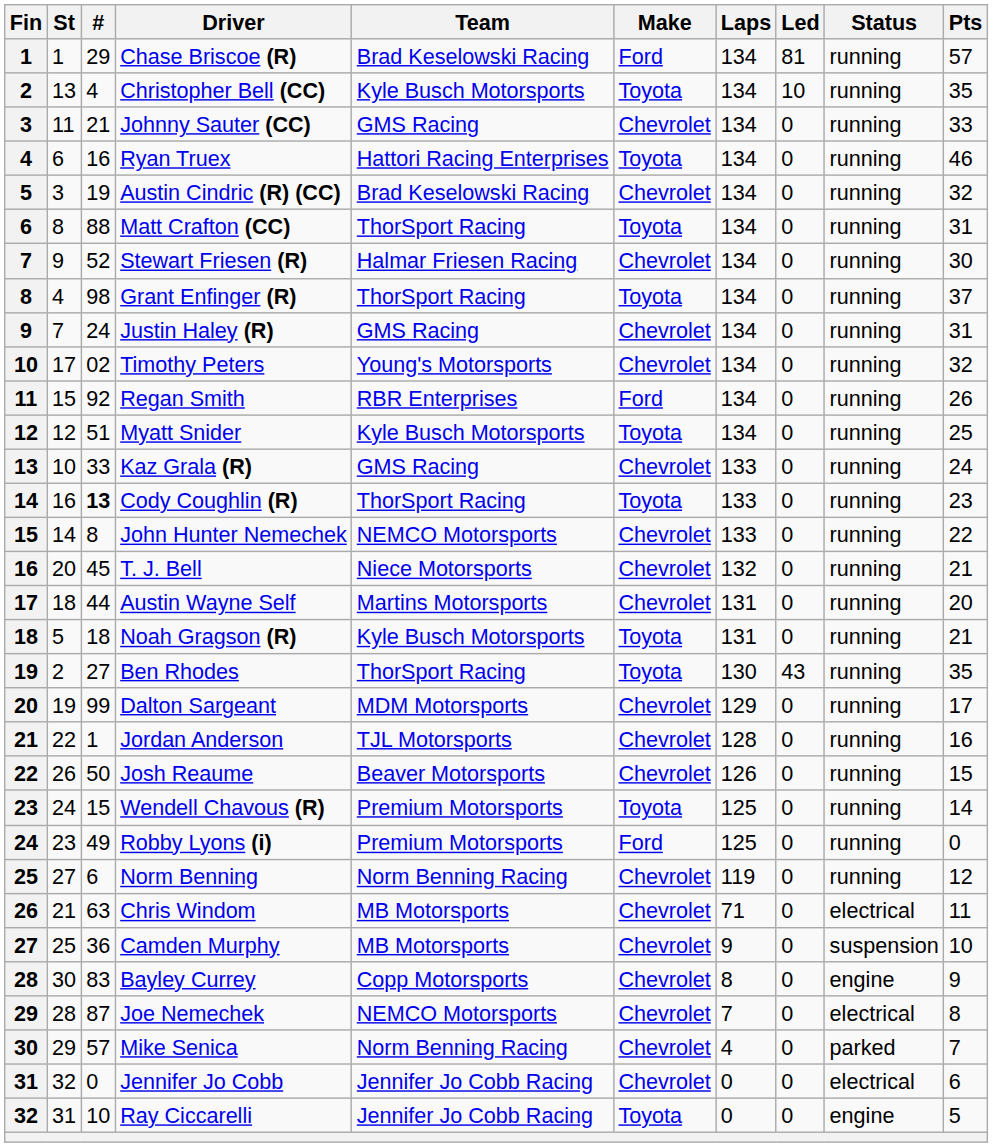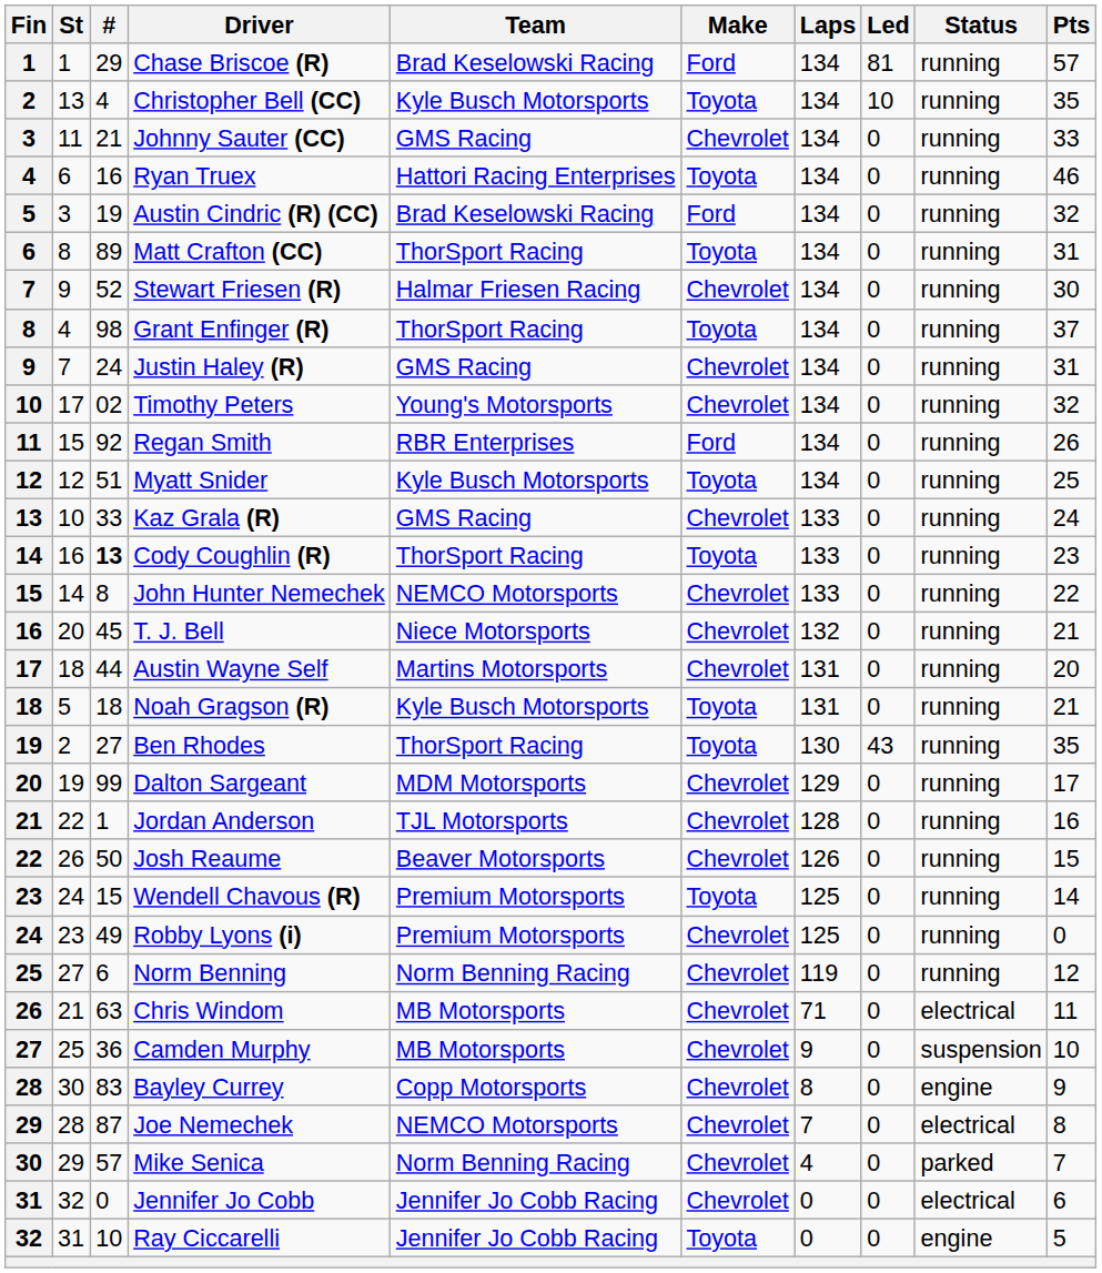Austin Cindric (R) (CC) | Make: Chevrolet -> Ford
Matt Crafton (CC) | #: 88 -> 89
Robby Lyons (i) | Make: Ford -> Chevrolet
